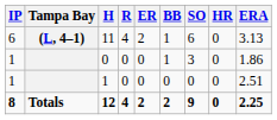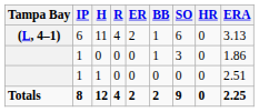columns swapped: Tampa Bay <-> IP
